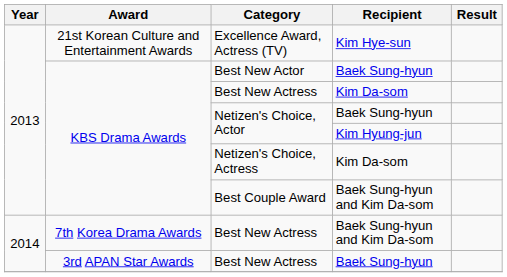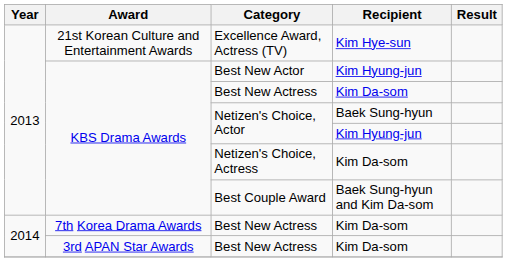Best New Actor | Recipient: Baek Sung-hyun -> Kim Hyung-jun
7th Korea Drama Awards / Best New Actress | Recipient: Baek Sung-hyun and Kim Da-som -> Kim Da-som
3rd APAN Star Awards / Best New Actress | Recipient: Baek Sung-hyun -> Kim Da-som
